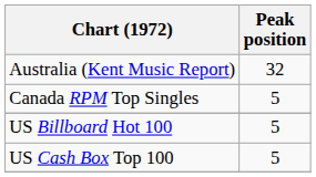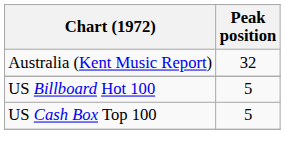- row: Canada RPM Top Singles | 5
